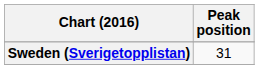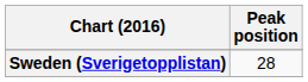Sweden (Sverigetopplistan) | Peak position: 31 -> 28
